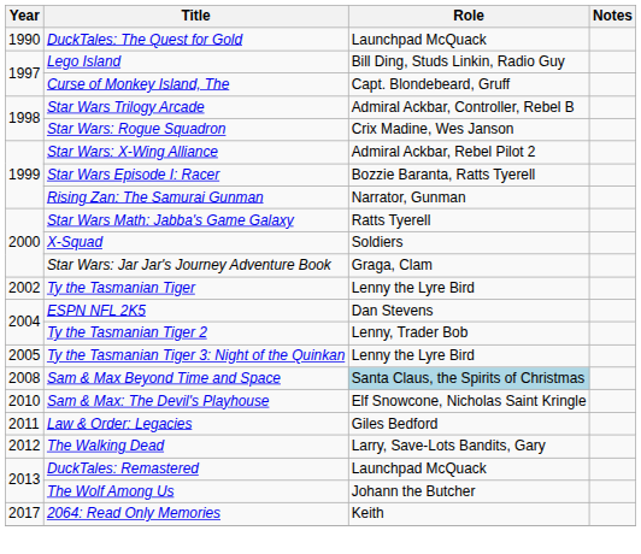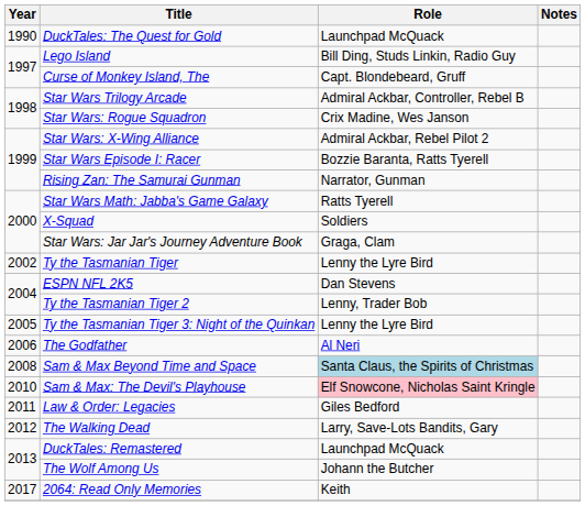+ row: 2006 | The Godfather | Al Neri
Sam & Max: The Devil's Playhouse | Role: no background -> pink background
